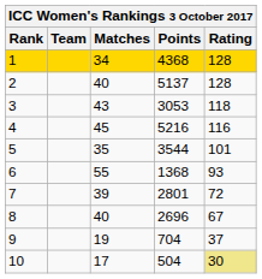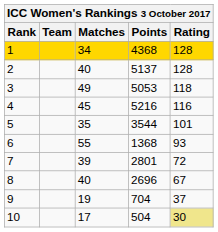3 | Matches: 43 -> 49
3 | Points: 3053 -> 5053
